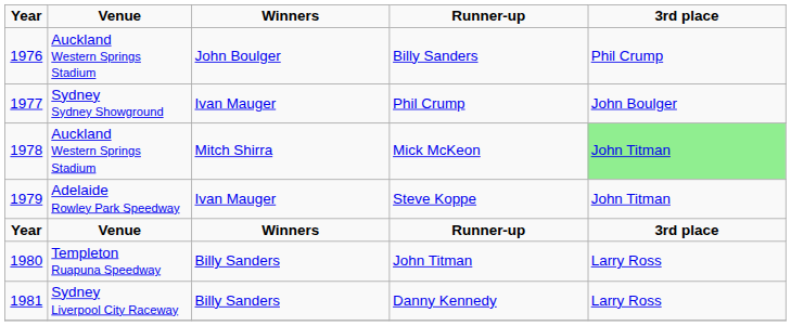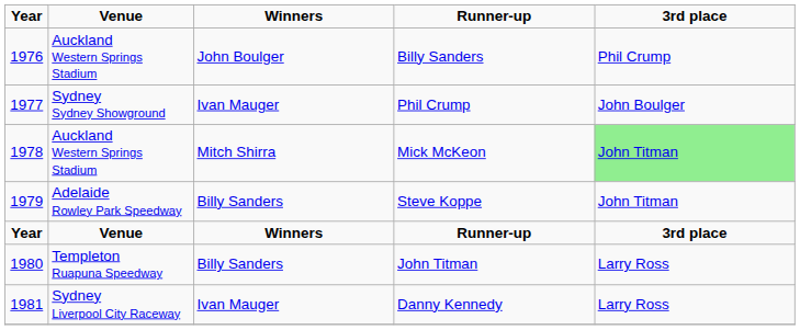Steve Koppe | Winners: Ivan Mauger -> Billy Sanders
Danny Kennedy | Winners: Billy Sanders -> Ivan Mauger
